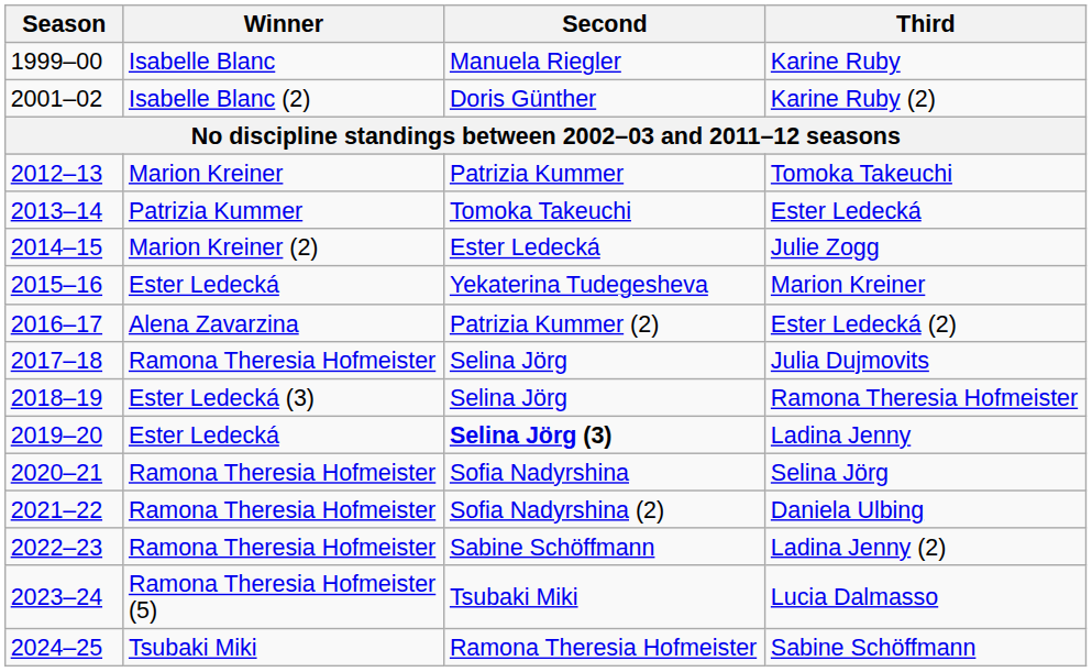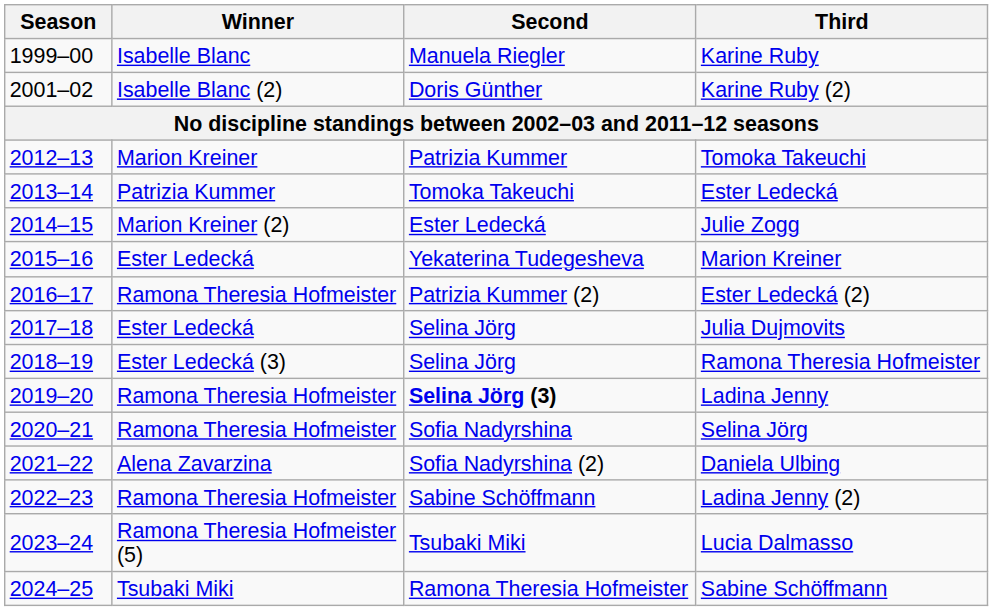Ester Ledecká (2) | Winner: Alena Zavarzina -> Ramona Theresia Hofmeister
Julia Dujmovits | Winner: Ramona Theresia Hofmeister -> Ester Ledecká
Ladina Jenny | Winner: Ester Ledecká -> Ramona Theresia Hofmeister
Daniela Ulbing | Winner: Ramona Theresia Hofmeister -> Alena Zavarzina
